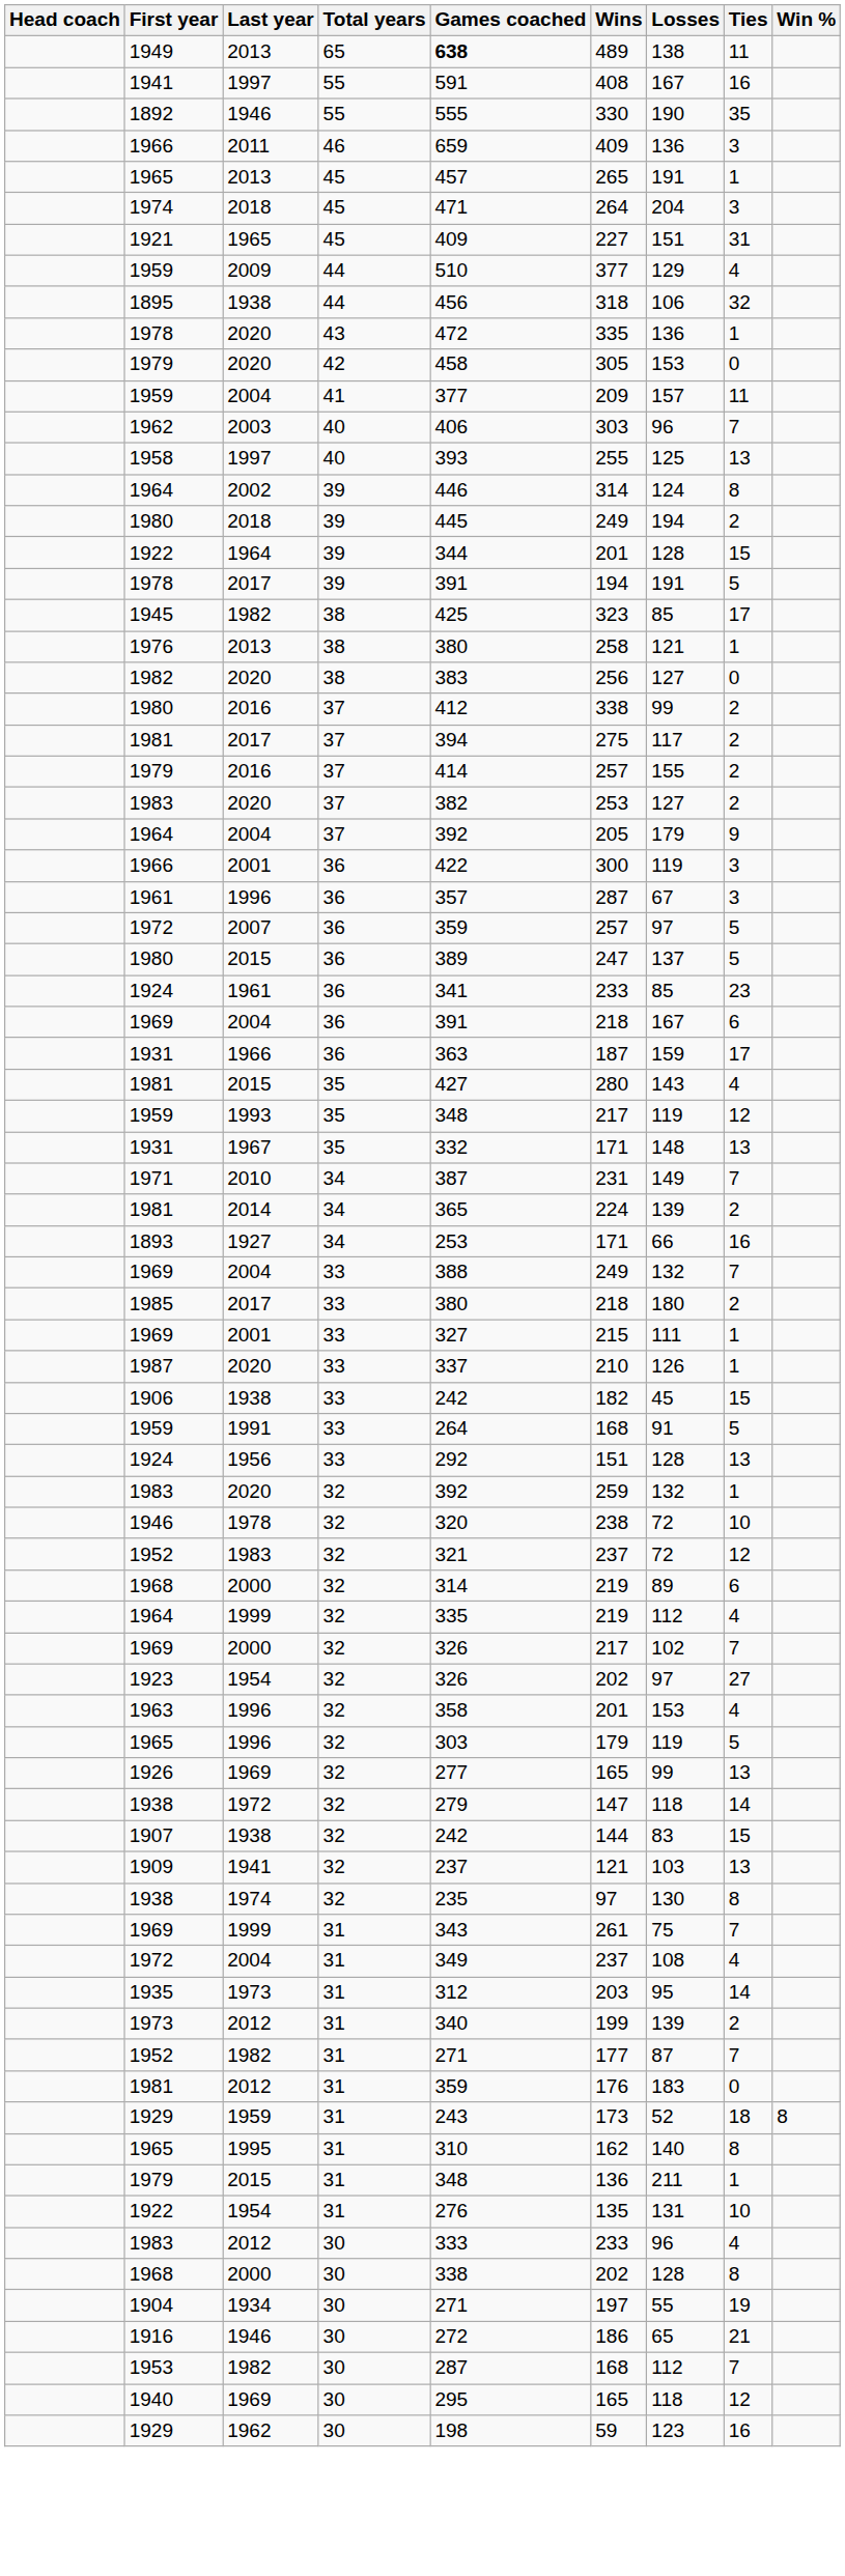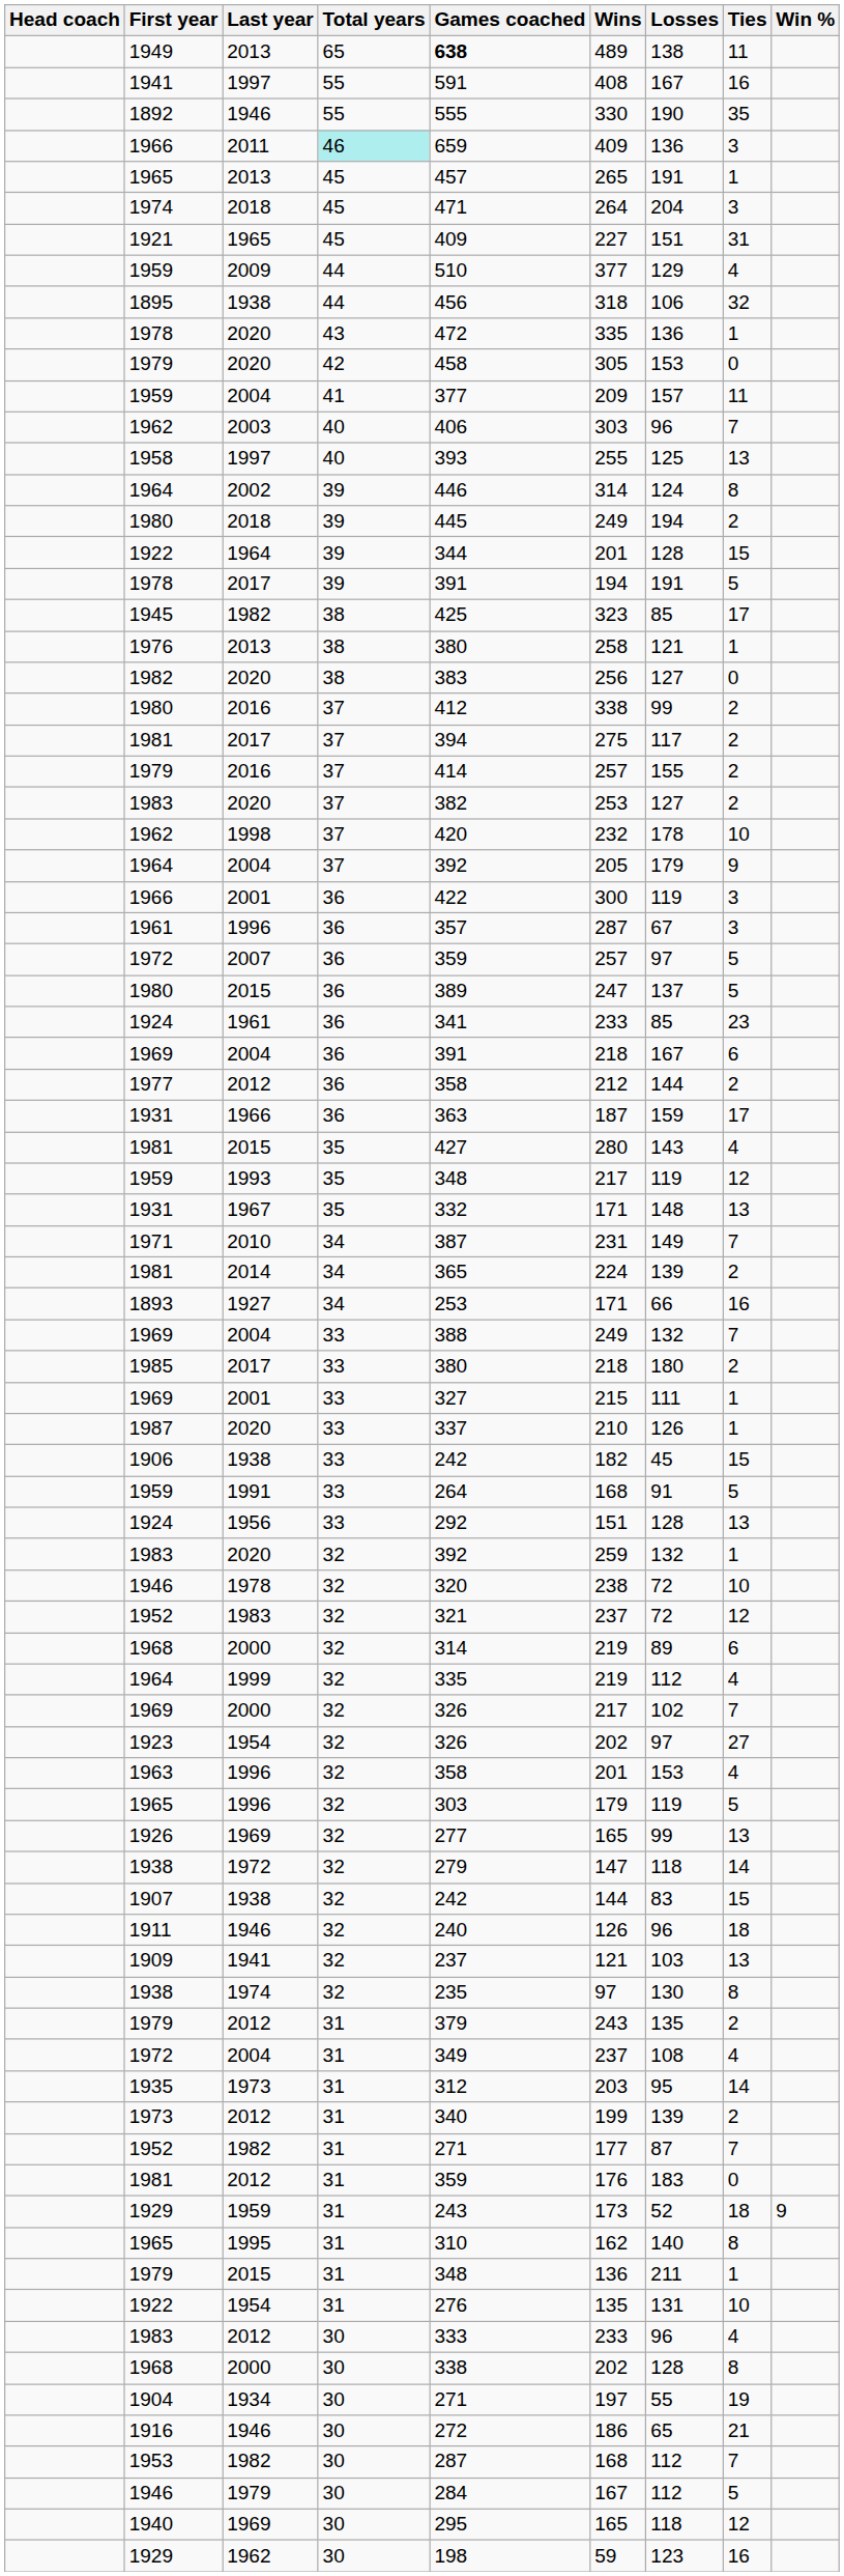1966 / 2011 | Total years: no background -> paleturquoise background
+ row: 1962 | 1998 | 37 | 420 | 232 | 178 | 10
+ row: 1977 | 2012 | 36 | 358 | 212 | 144 | 2
+ row: 1911 | 1946 | 32 | 240 | 126 | 96 | 18
- row: 1969 | 1999 | 31 | 343 | 261 | 75 | 7
+ row: 1979 | 2012 | 31 | 379 | 243 | 135 | 2
1929 / 1959 | Win %: 8 -> 9
+ row: 1946 | 1979 | 30 | 284 | 167 | 112 | 5
